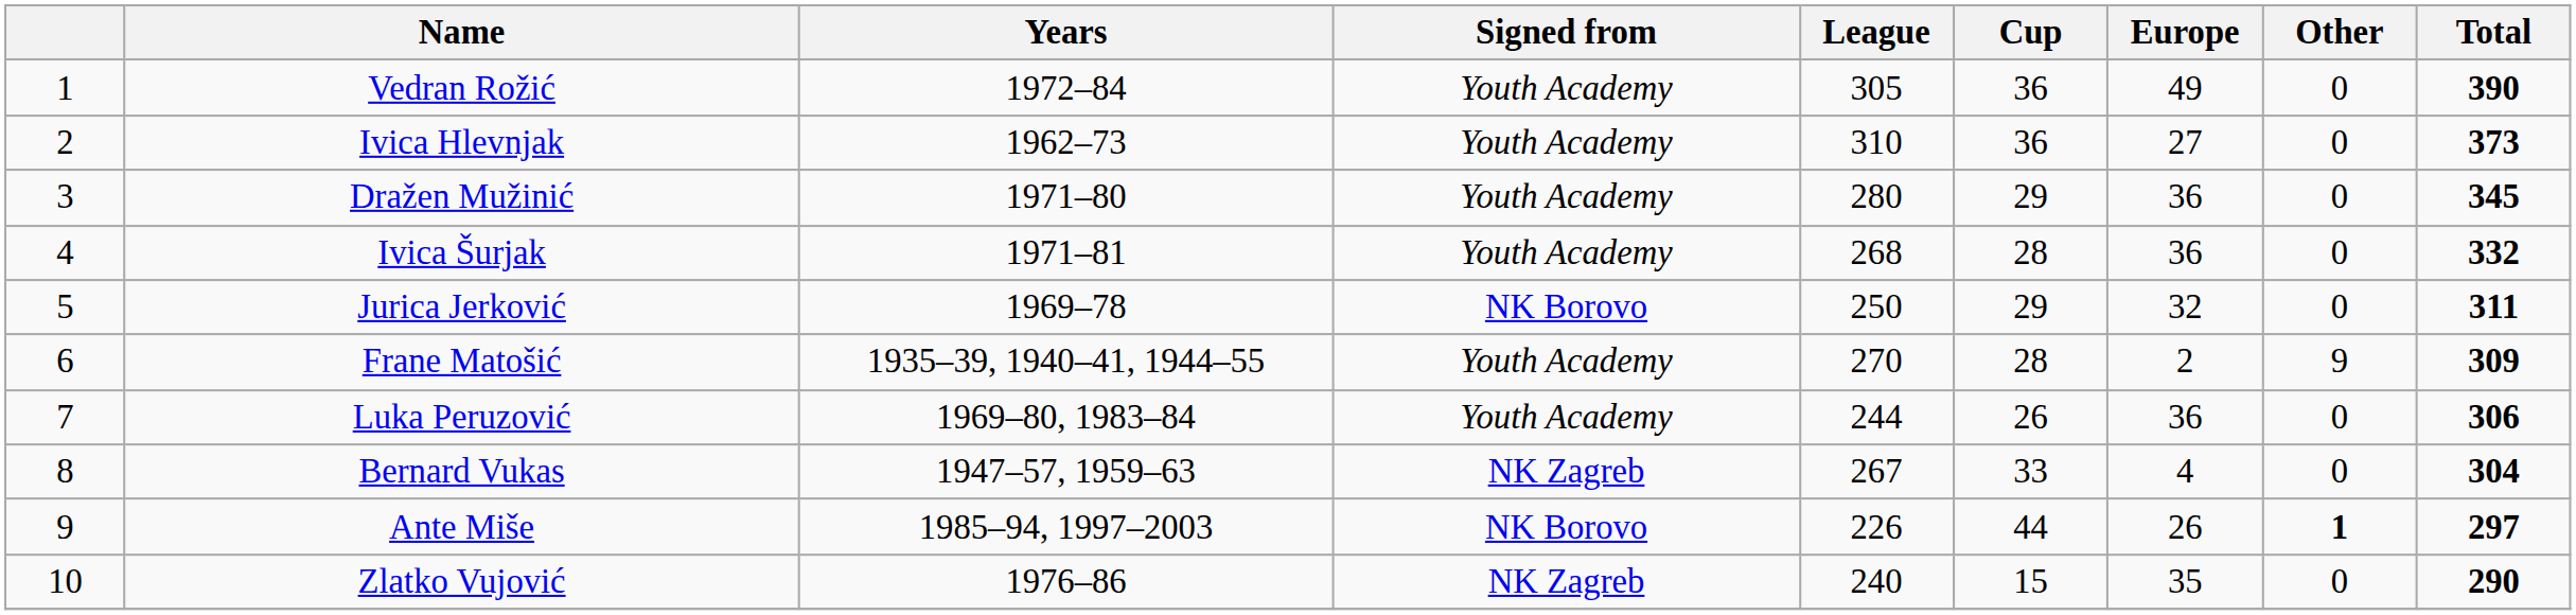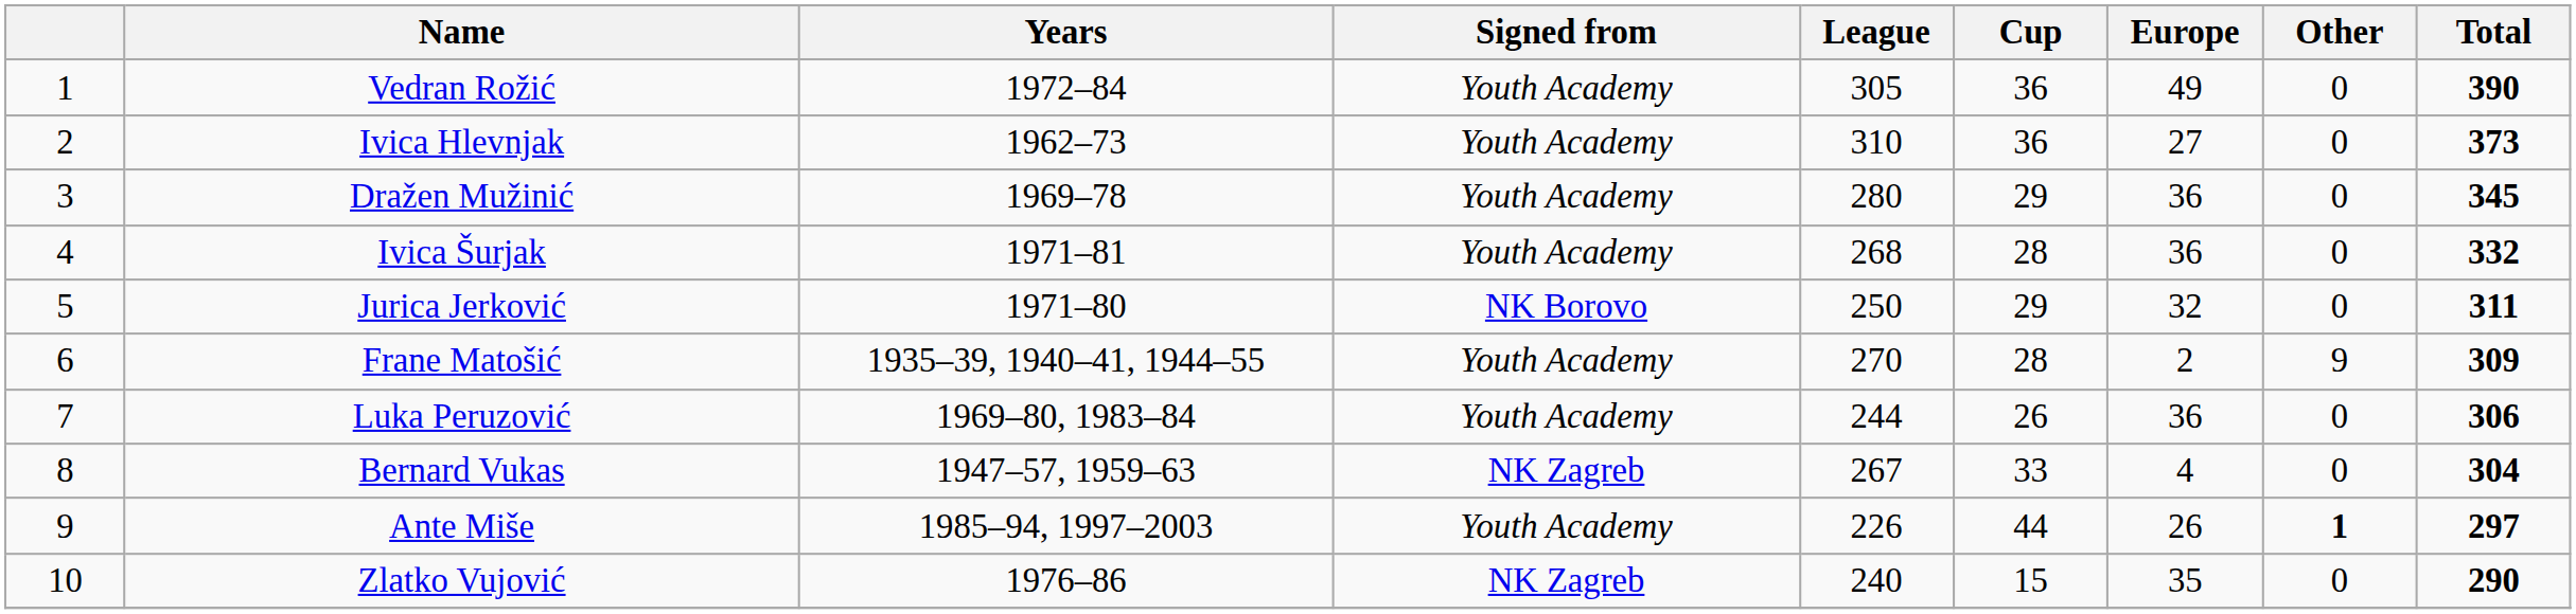Dražen Mužinić | Years: 1971–80 -> 1969–78
Jurica Jerković | Years: 1969–78 -> 1971–80
Ante Miše | Signed from: NK Borovo -> Youth Academy
